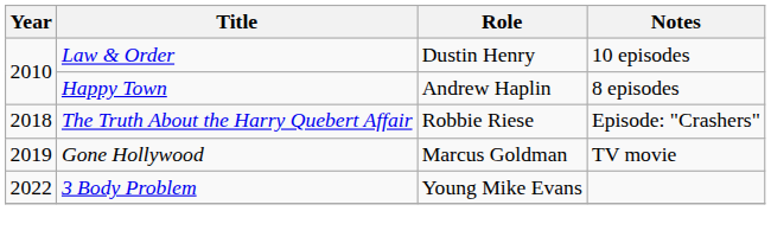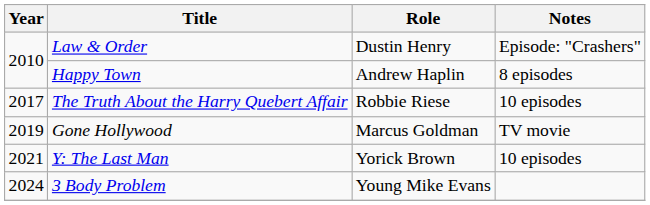Law & Order | Notes: 10 episodes -> Episode: "Crashers"
The Truth About the Harry Quebert Affair | Year: 2018 -> 2017
The Truth About the Harry Quebert Affair | Notes: Episode: "Crashers" -> 10 episodes
+ row: 2021 | Y: The Last Man | Yorick Brown | 10 episodes
3 Body Problem | Year: 2022 -> 2024
